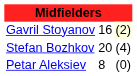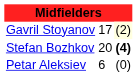Gavril Stoyanov | column 2: 16 -> 17
Stefan Bozhkov | column 3: normal -> bold
Petar Aleksiev | column 2: 8 -> 6
